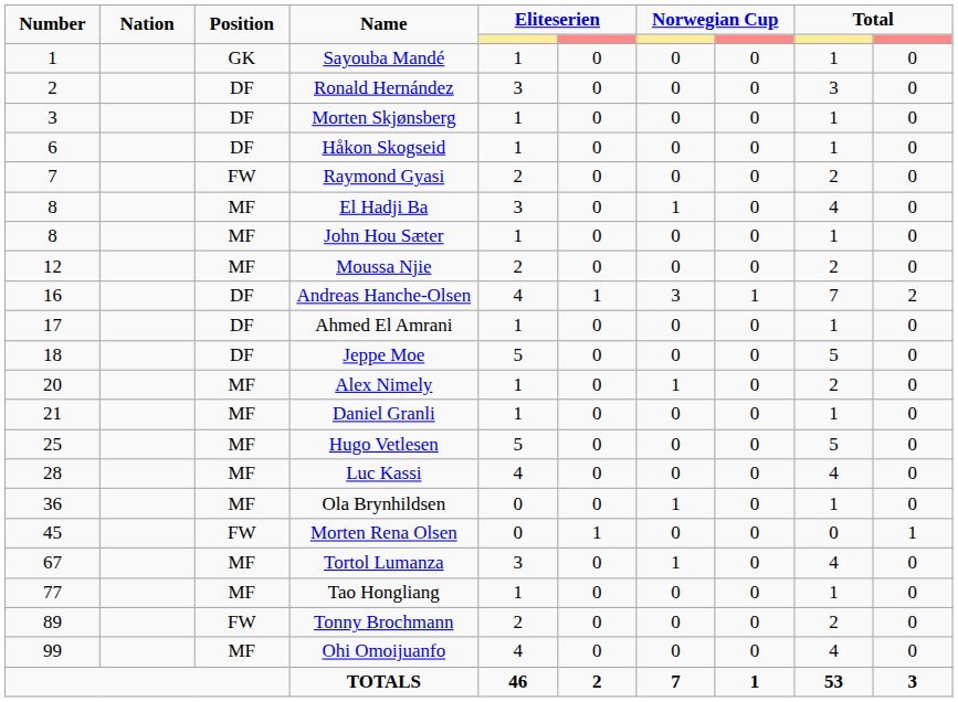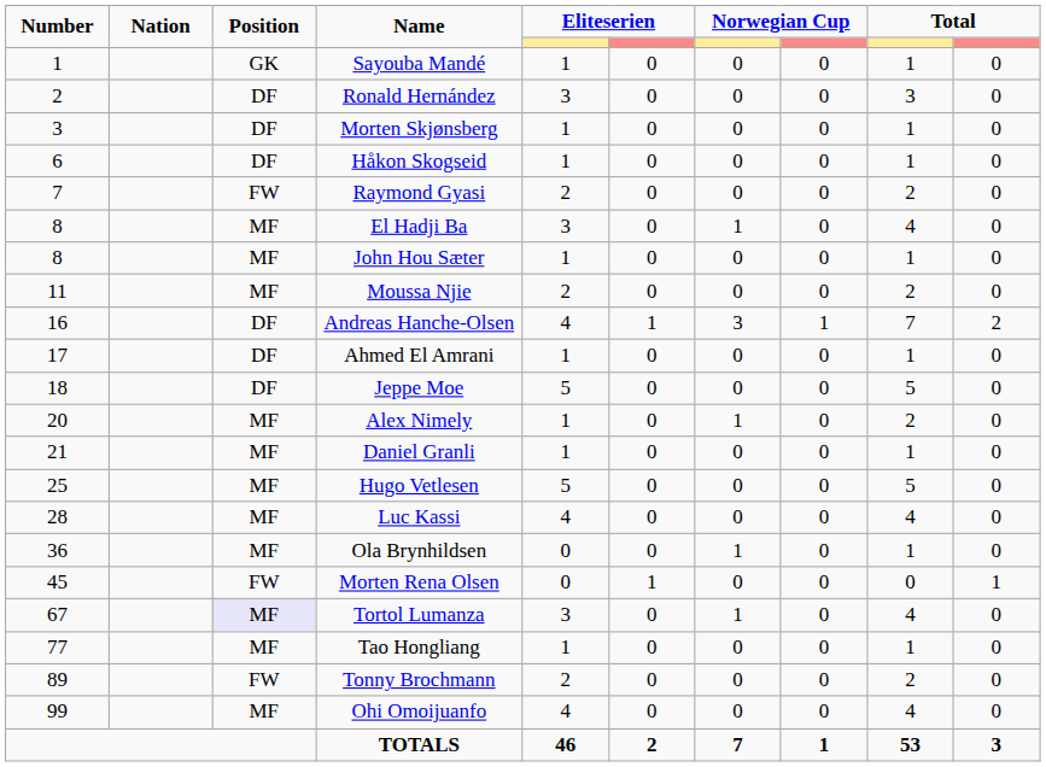Moussa Njie | Number: 12 -> 11
Tortol Lumanza | Position: no background -> lavender background
